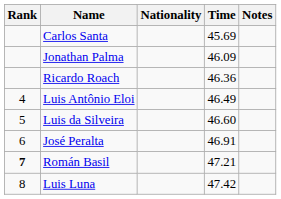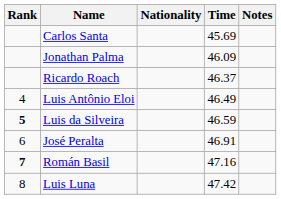Ricardo Roach | Time: 46.36 -> 46.37
Luis da Silveira | Rank: normal -> bold
Luis da Silveira | Time: 46.60 -> 46.59
Román Basil | Time: 47.21 -> 47.16
